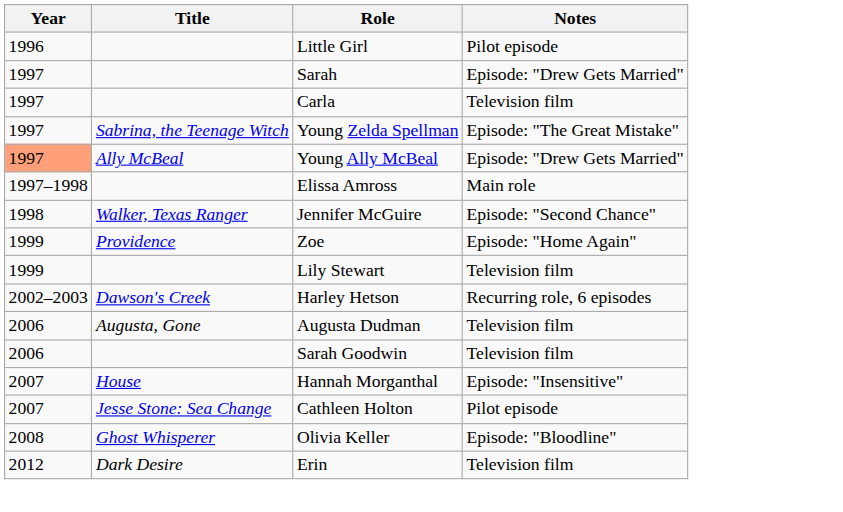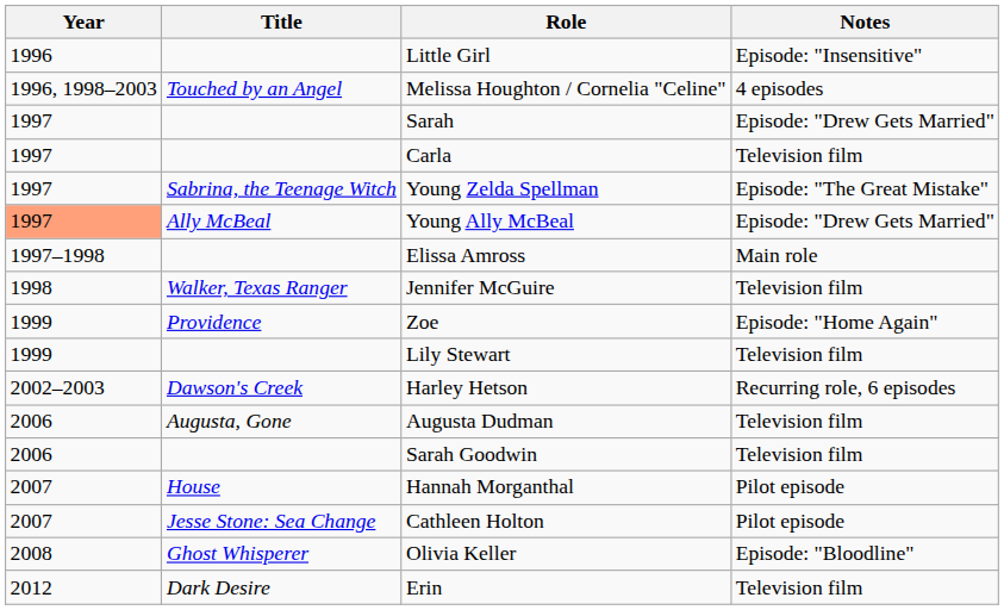Little Girl | Notes: Pilot episode -> Episode: "Insensitive"
+ row: 1996, 1998–2003 | Touched by an Angel | Melissa Houghton / Cornelia "Celine" | 4 episodes
Jennifer McGuire | Notes: Episode: "Second Chance" -> Television film
Hannah Morganthal | Notes: Episode: "Insensitive" -> Pilot episode
